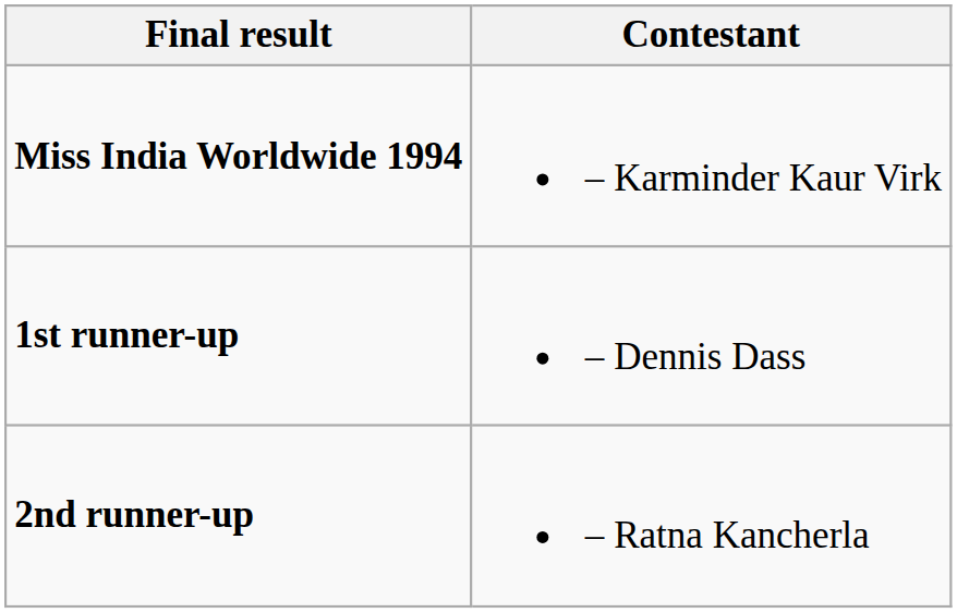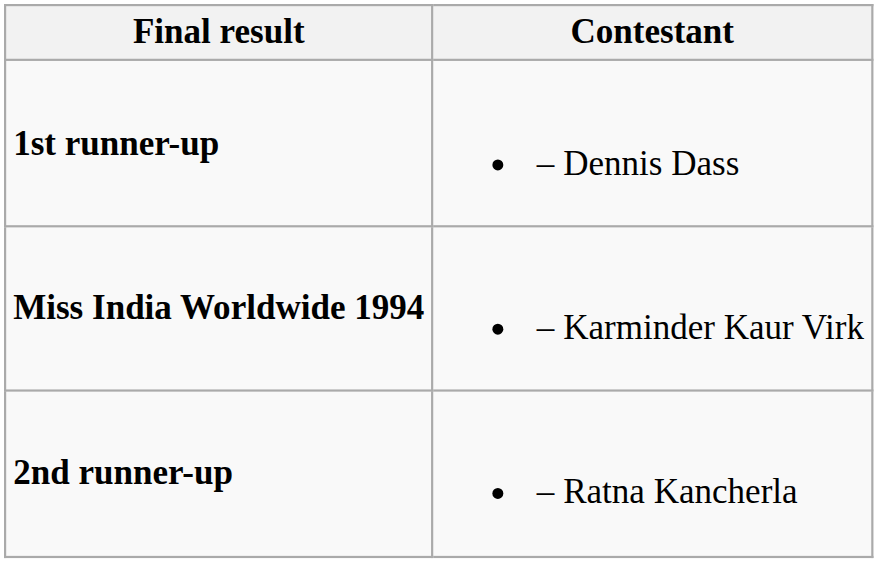rows swapped: Miss India Worldwide 1994 <-> 1st runner-up
